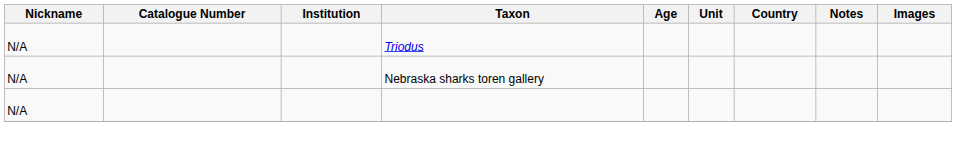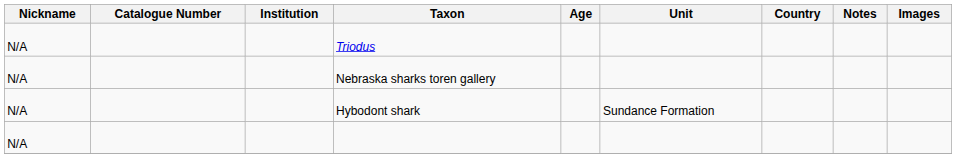+ row: N/A | Hybodont shark | Sundance Formation
